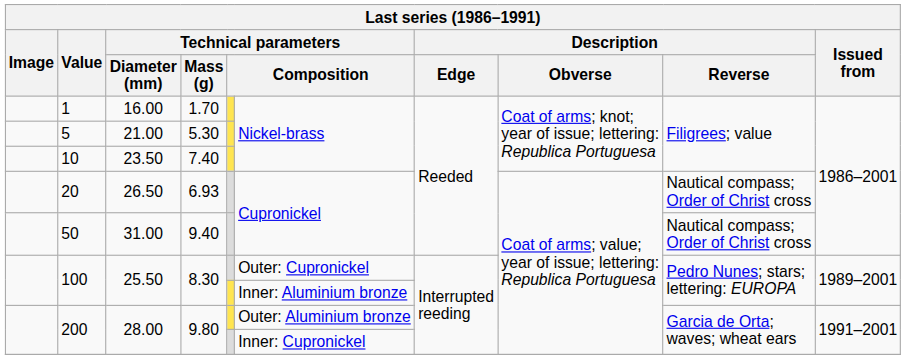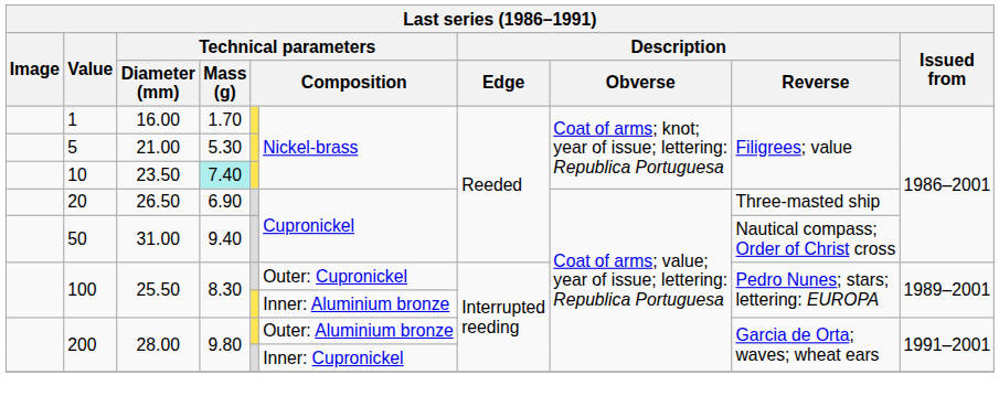10 | Technical parameters / Mass (g): no background -> paleturquoise background
20 | Technical parameters / Mass (g): 6.93 -> 6.90
20 | Description / Reverse: Nautical compass; Order of Christ cross -> Three-masted ship
